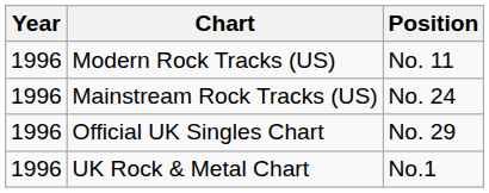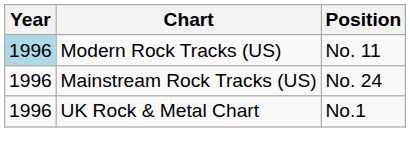Modern Rock Tracks (US) | Year: no background -> lightblue background
- row: 1996 | Official UK Singles Chart | No. 29
